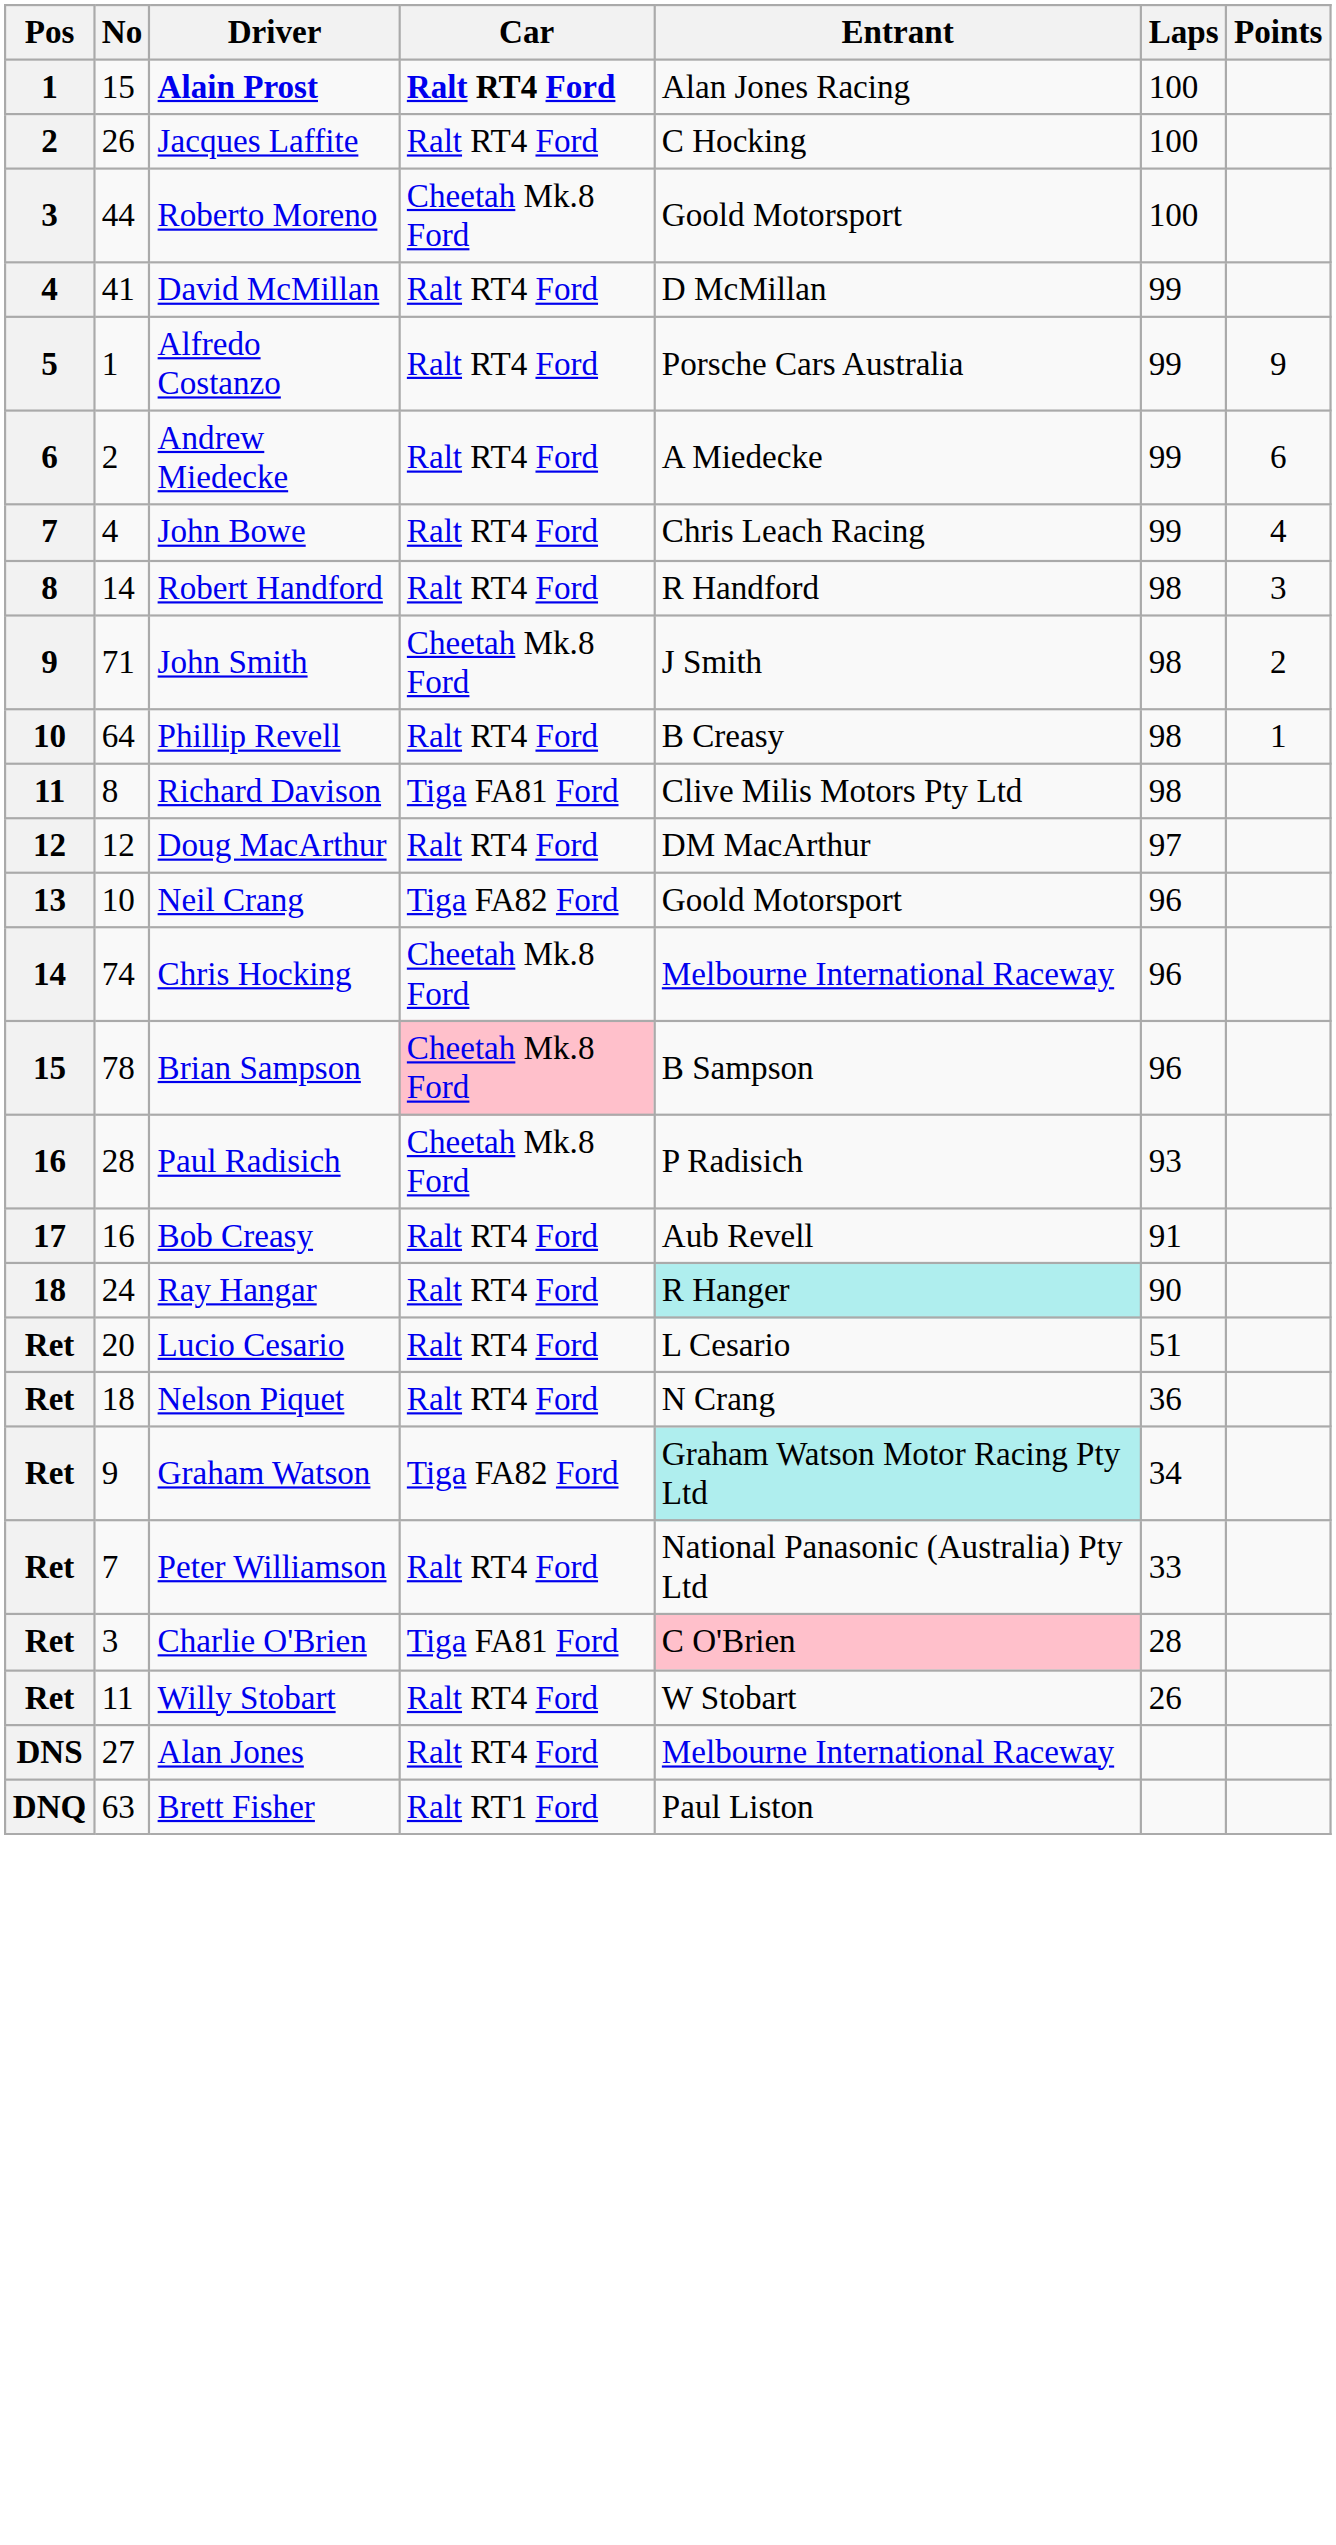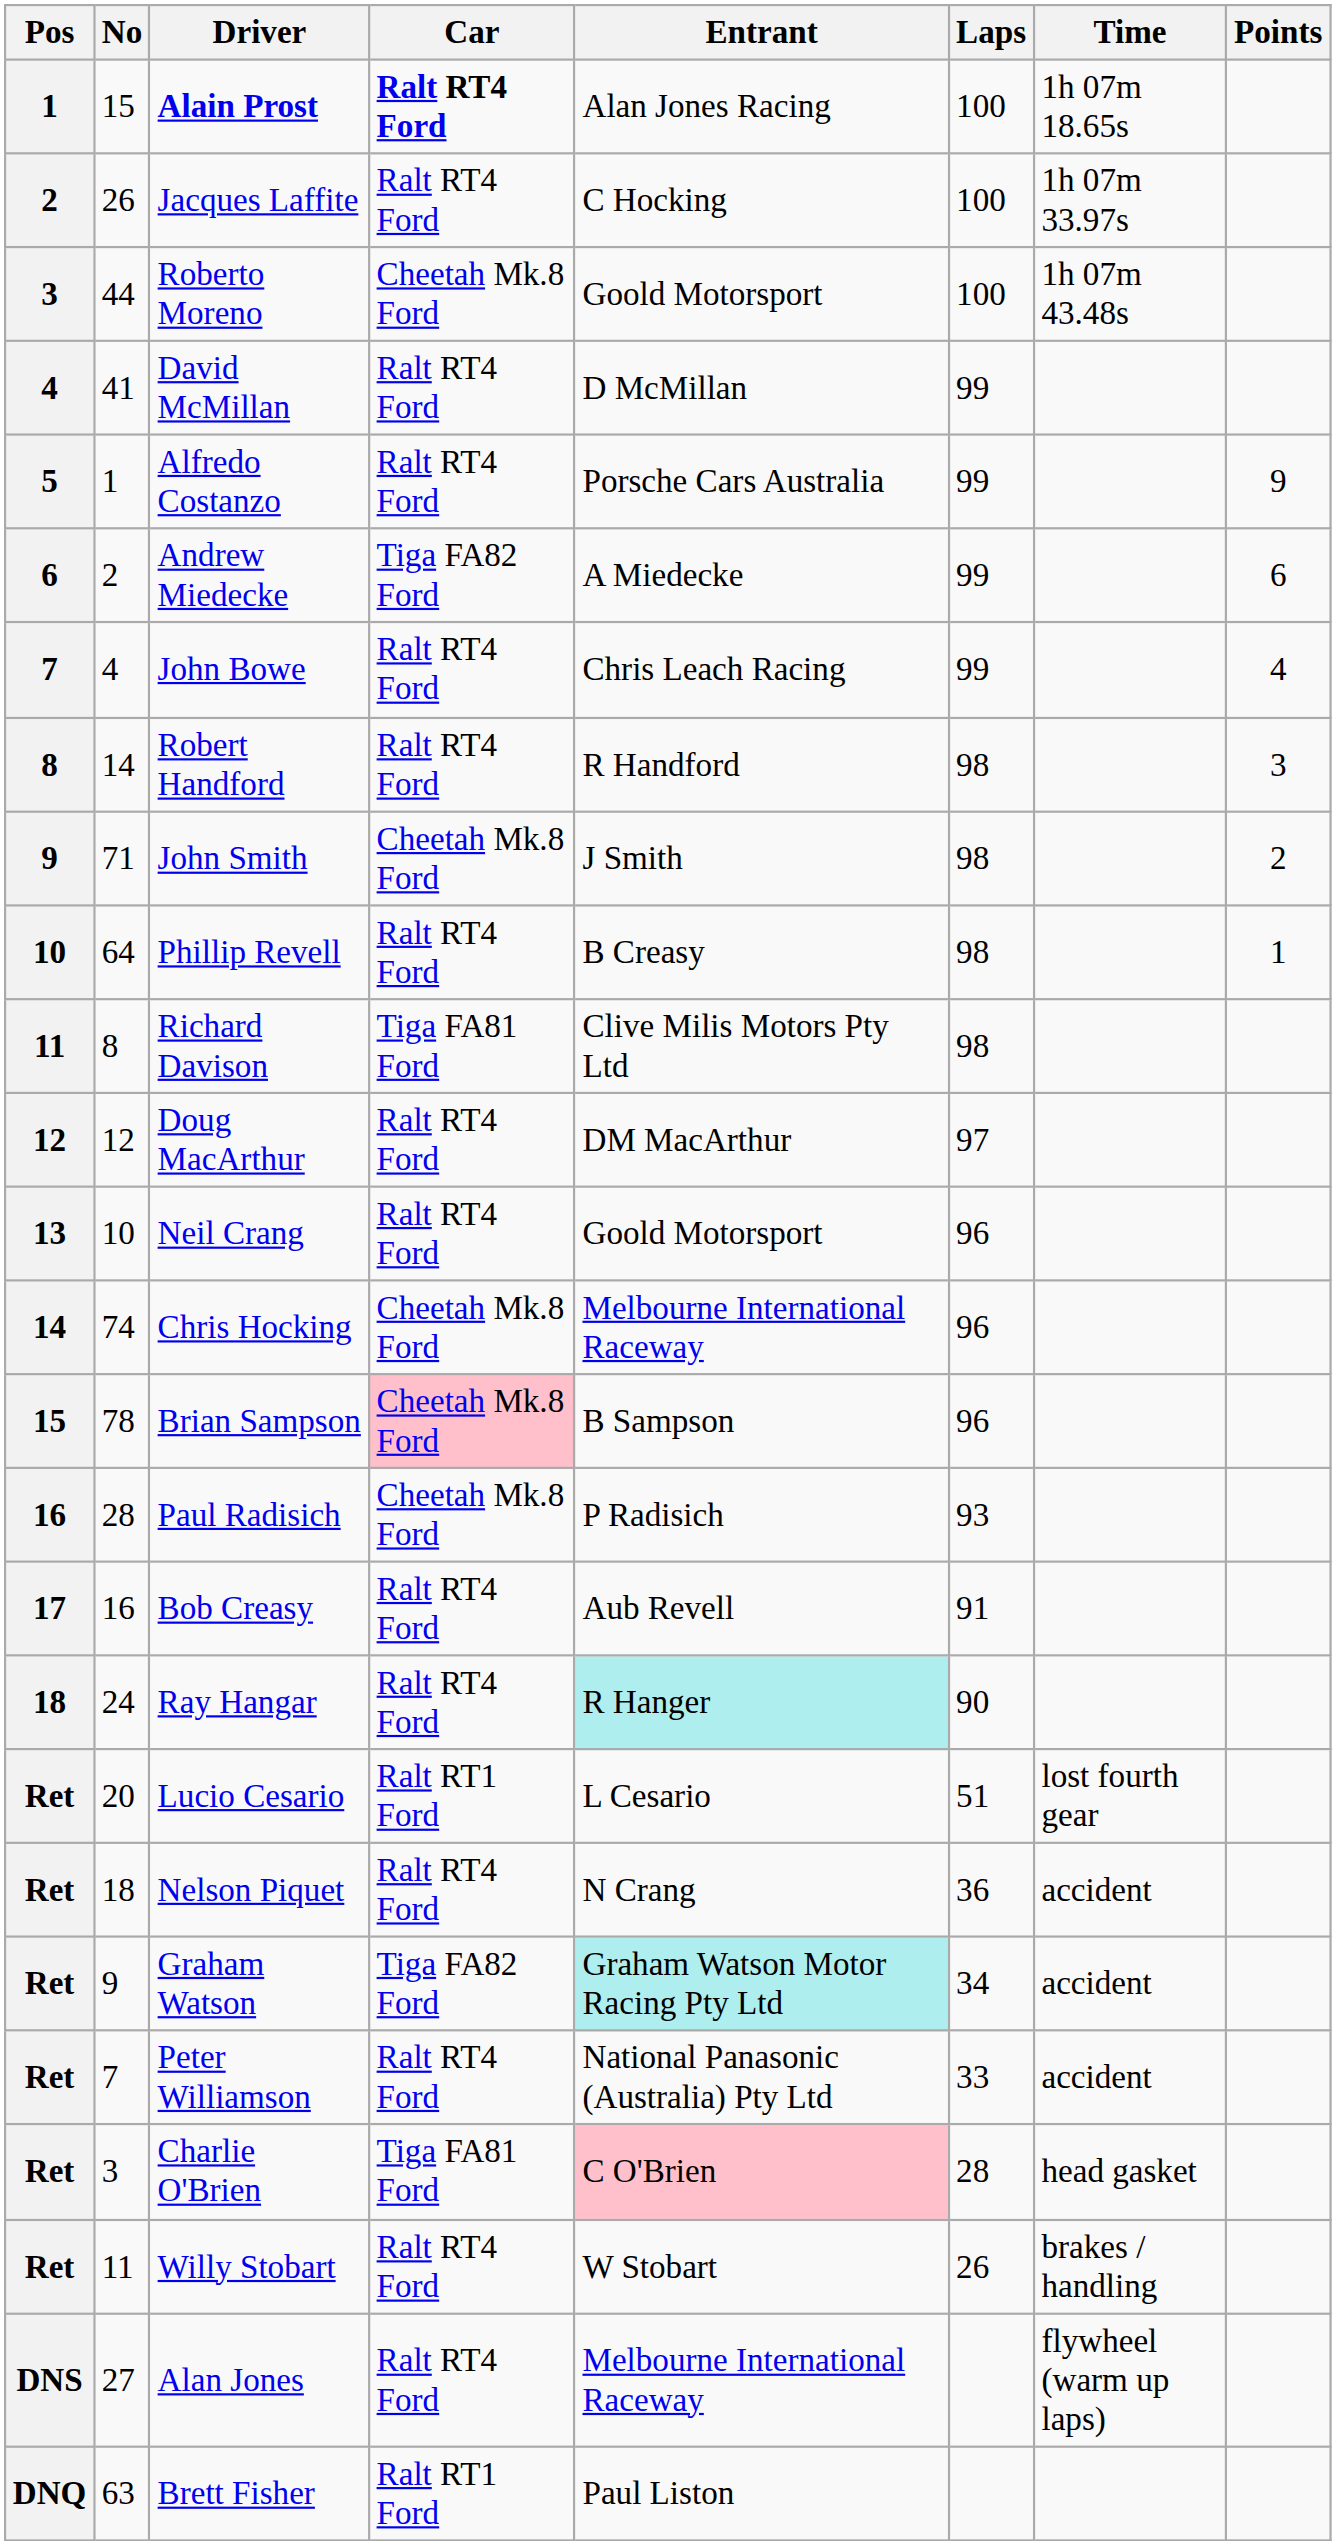+ column: Time | 1h 07m 18.65s | 1h 07m 33.97s | 1h 07m 43.48s | lost fourth gear | accident | accident | accident | head gasket | brakes / handling | flywheel (warm up laps)
Andrew Miedecke | Car: Ralt RT4 Ford -> Tiga FA82 Ford
Neil Crang | Car: Tiga FA82 Ford -> Ralt RT4 Ford
Lucio Cesario | Car: Ralt RT4 Ford -> Ralt RT1 Ford
